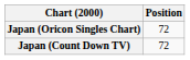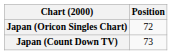Japan (Count Down TV) | Position: 72 -> 73
